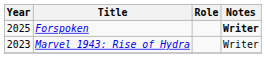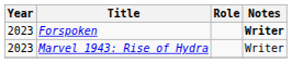Forspoken | Year: 2025 -> 2023
